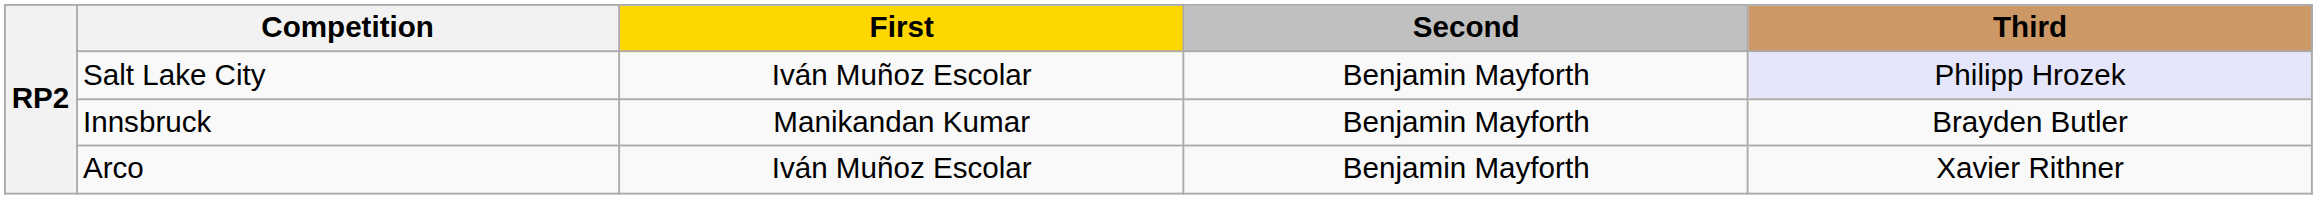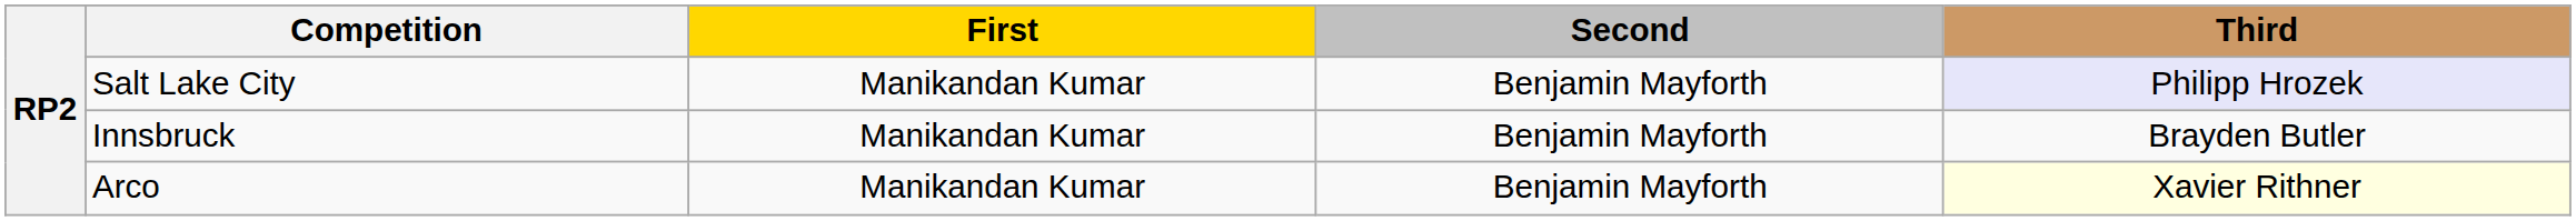Salt Lake City | First: Iván Muñoz Escolar -> Manikandan Kumar
Arco | First: Iván Muñoz Escolar -> Manikandan Kumar
Arco | Third: no background -> lightyellow background
